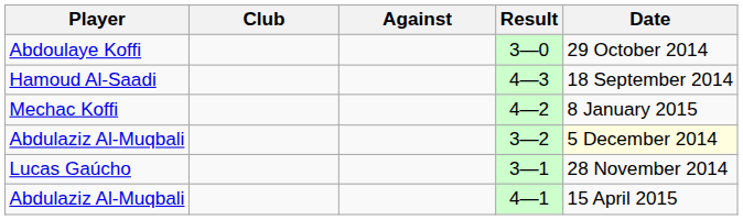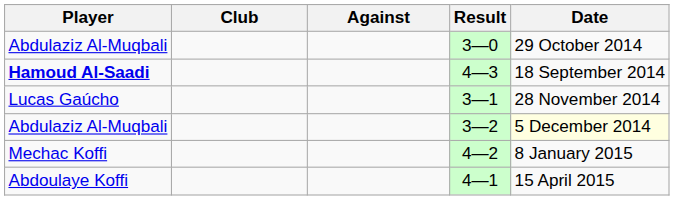3—0 | Player: Abdoulaye Koffi -> Abdulaziz Al-Muqbali
4—3 | Player: normal -> bold
rows swapped: 3—1 <-> 4—2
4—1 | Player: Abdulaziz Al-Muqbali -> Abdoulaye Koffi
